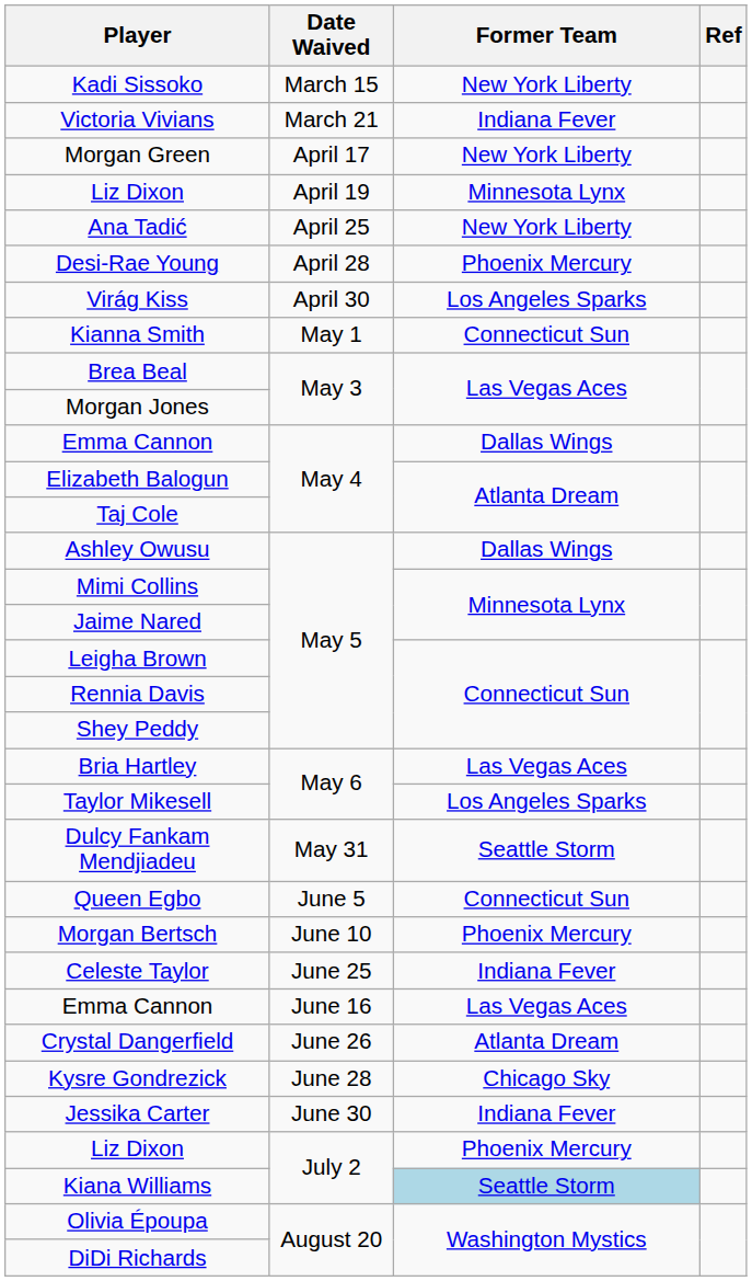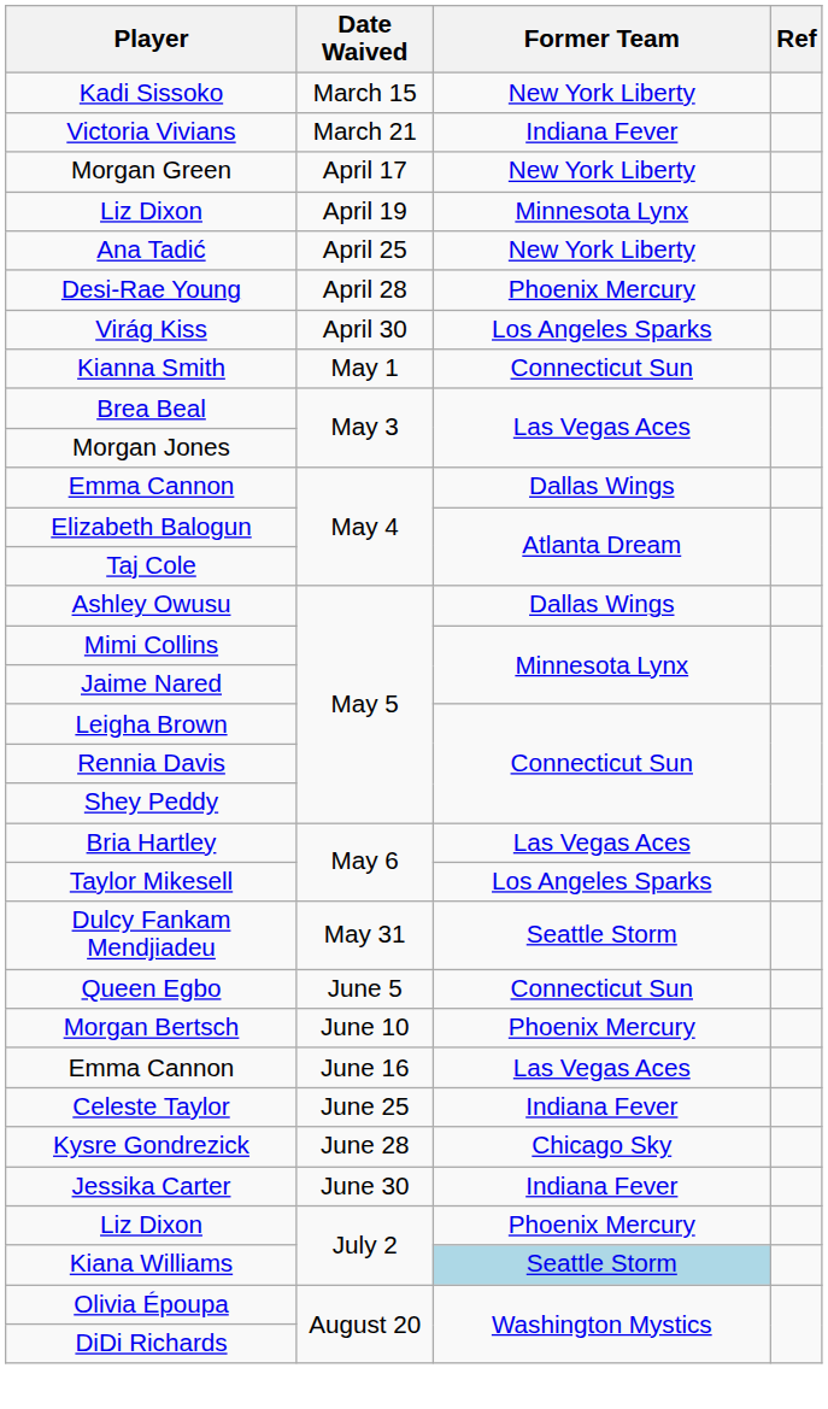rows swapped: Emma Cannon / June 16 <-> Celeste Taylor
- row: Crystal Dangerfield | June 26 | Atlanta Dream
